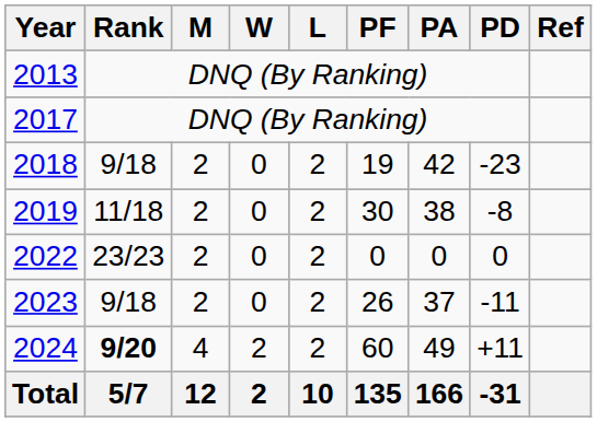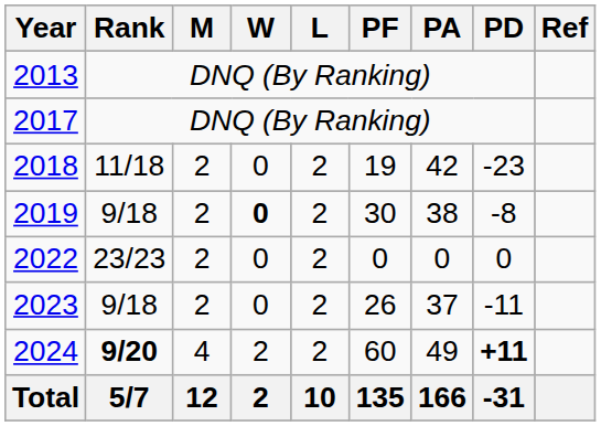2018 | Rank: 9/18 -> 11/18
2019 | Rank: 11/18 -> 9/18
2019 | W: normal -> bold
2024 | PD: normal -> bold
